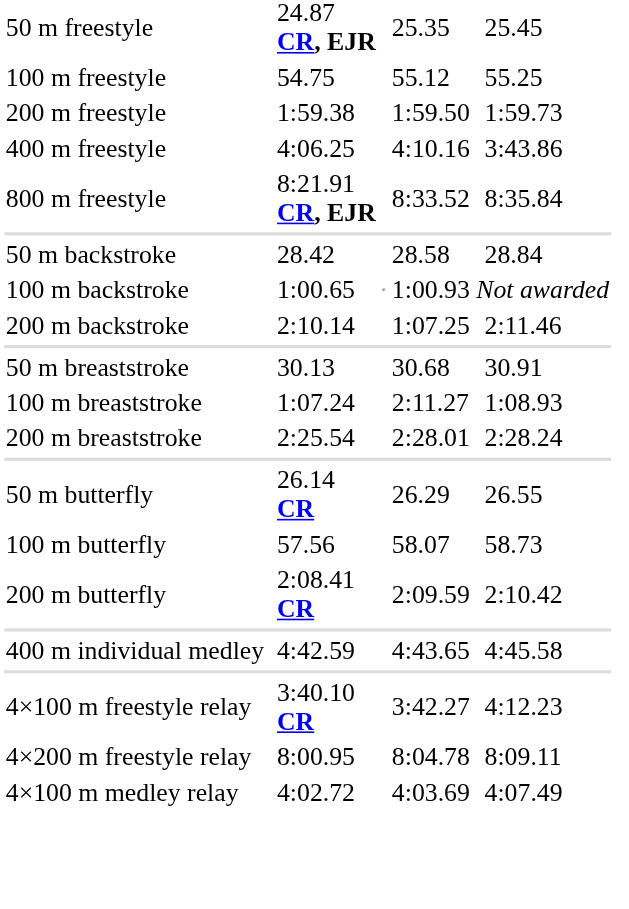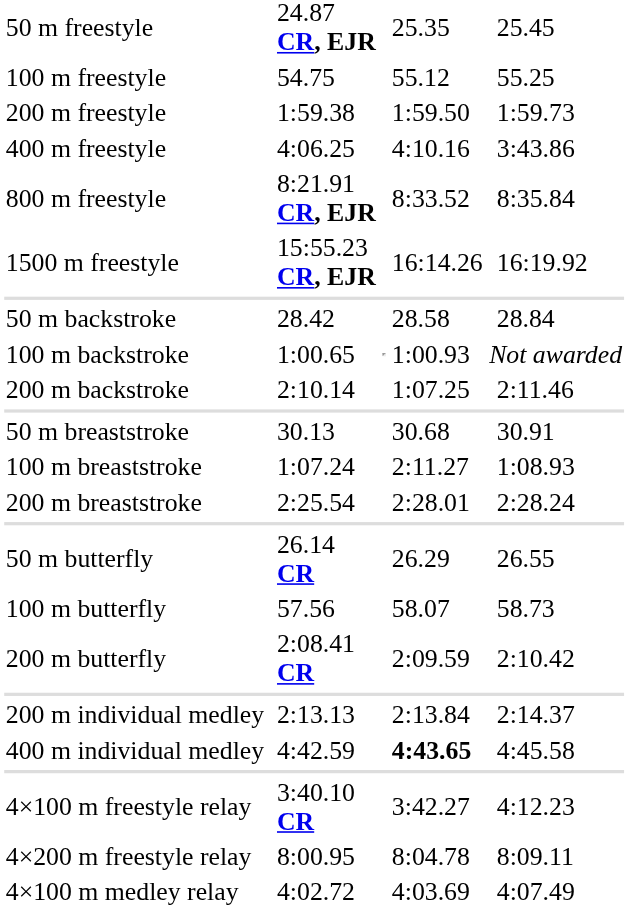+ row: 1500 m freestyle | 15:55.23 CR, EJR | 16:14.26 | 16:19.92
+ row: 200 m individual medley | 2:13.13 | 2:13.84 | 2:14.37
400 m individual medley | column 5: normal -> bold
